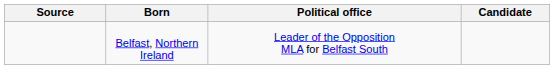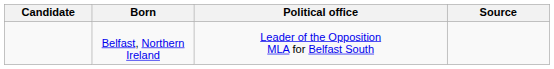columns swapped: Candidate <-> Source
